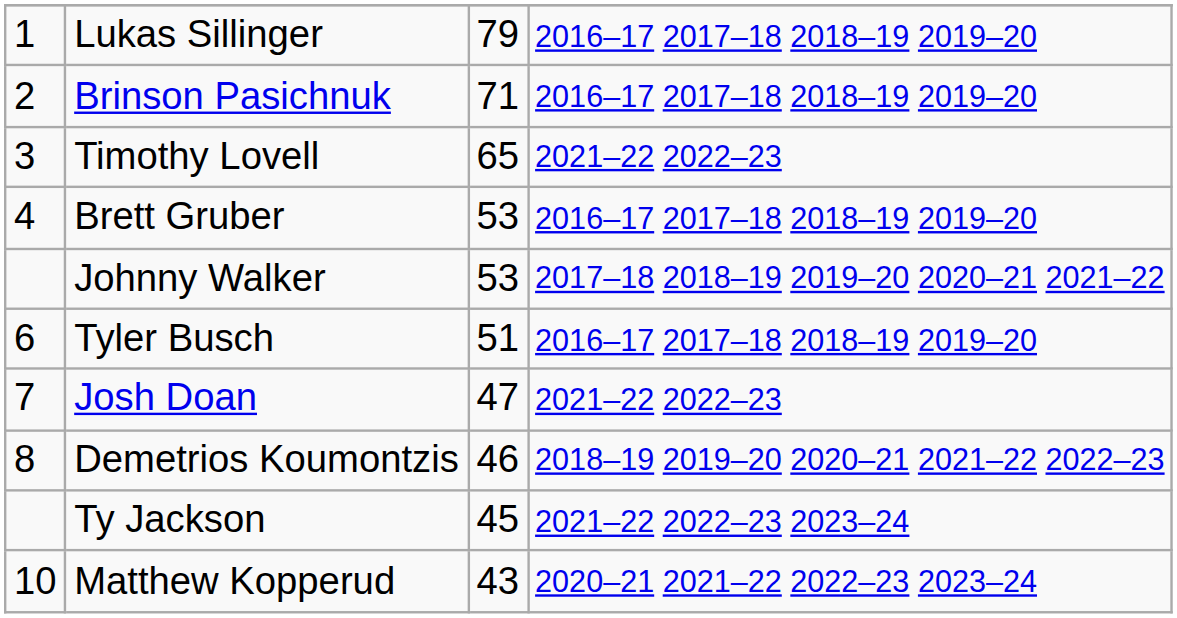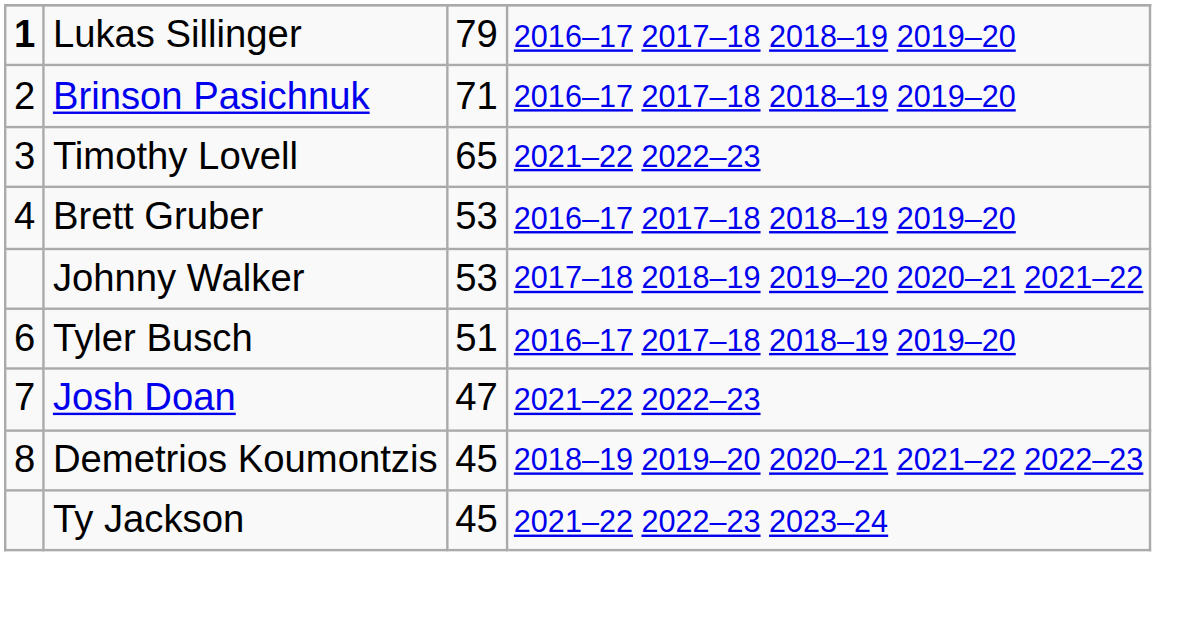Lukas Sillinger | column 1: normal -> bold
Demetrios Koumontzis | column 3: 46 -> 45
- row: 10 | Matthew Kopperud | 43 | 2020–21 2021–22 2022–23 2023–24
